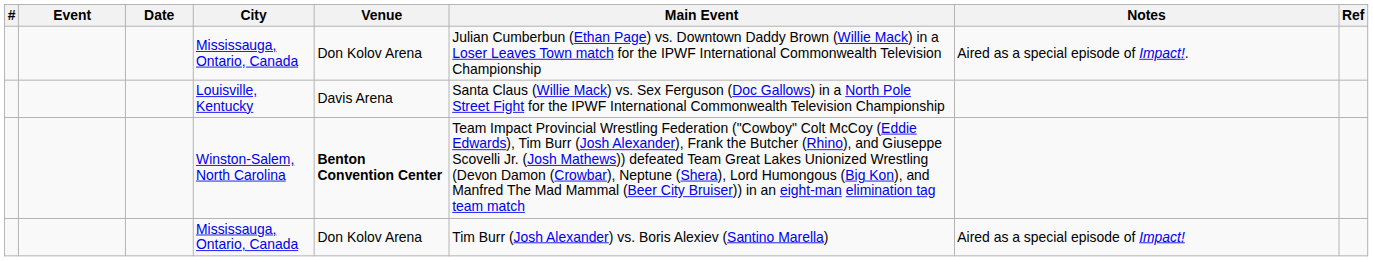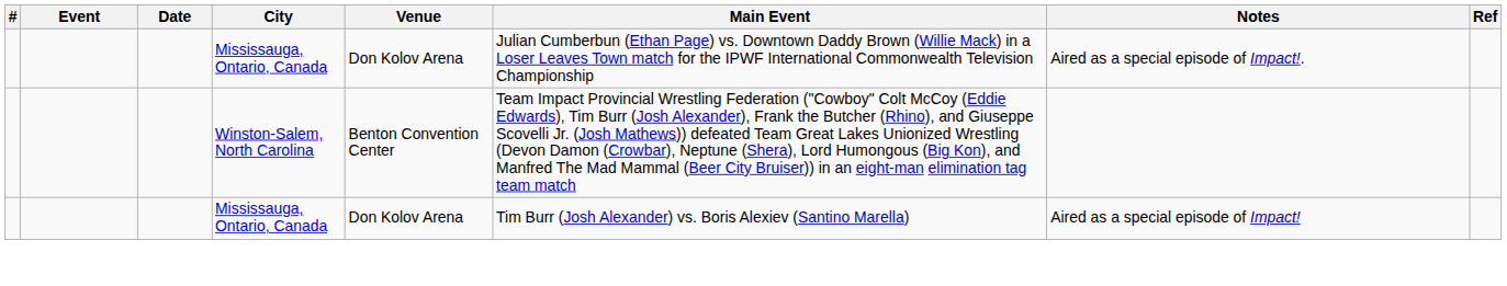- row: Louisville, Kentucky | Davis Arena | Santa Claus (Willie Mack) vs. Sex Ferguson (Doc Gallows) in a North Pole Street Fight for the IPWF International Commonwealth Television Championship
Winston-Salem, North Carolina | Venue: bold -> normal
